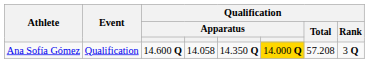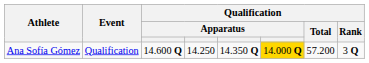Ana Sofía Gómez | column 4: 14.058 -> 14.250
Ana Sofía Gómez | Qualification / Total: 57.208 -> 57.200
